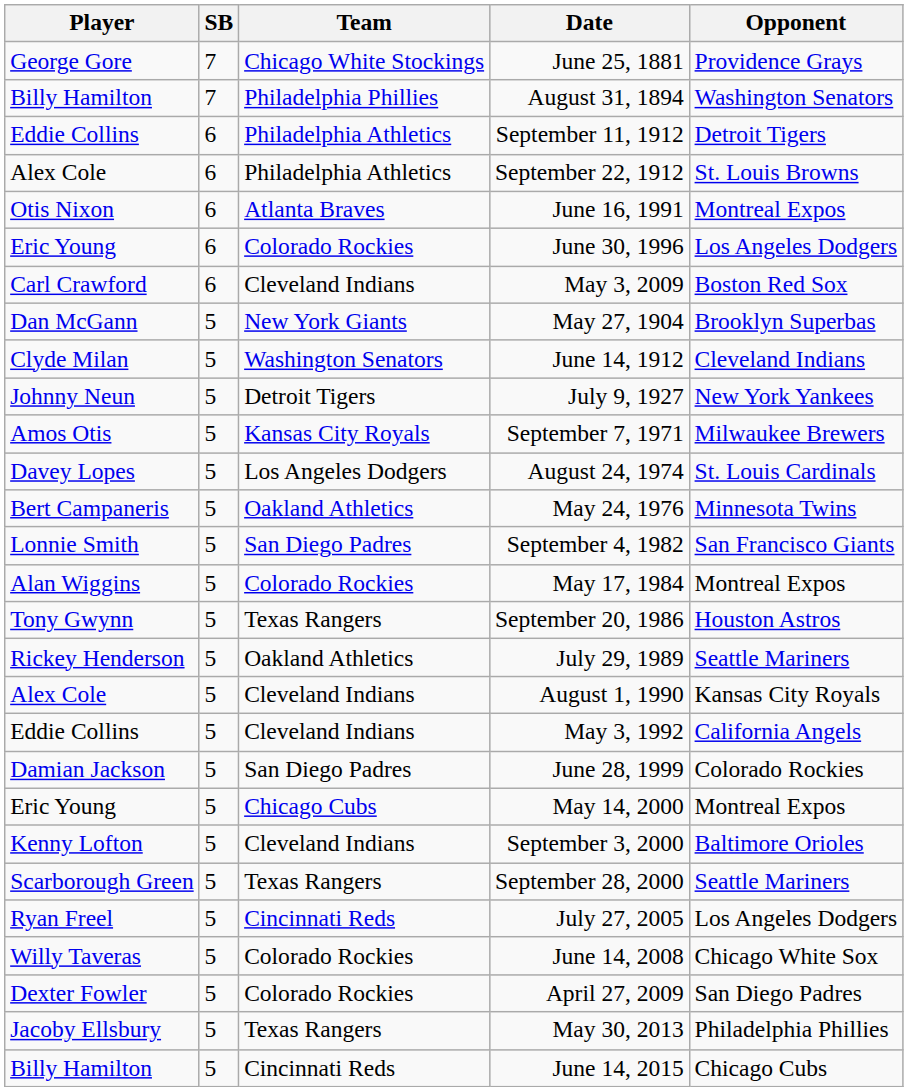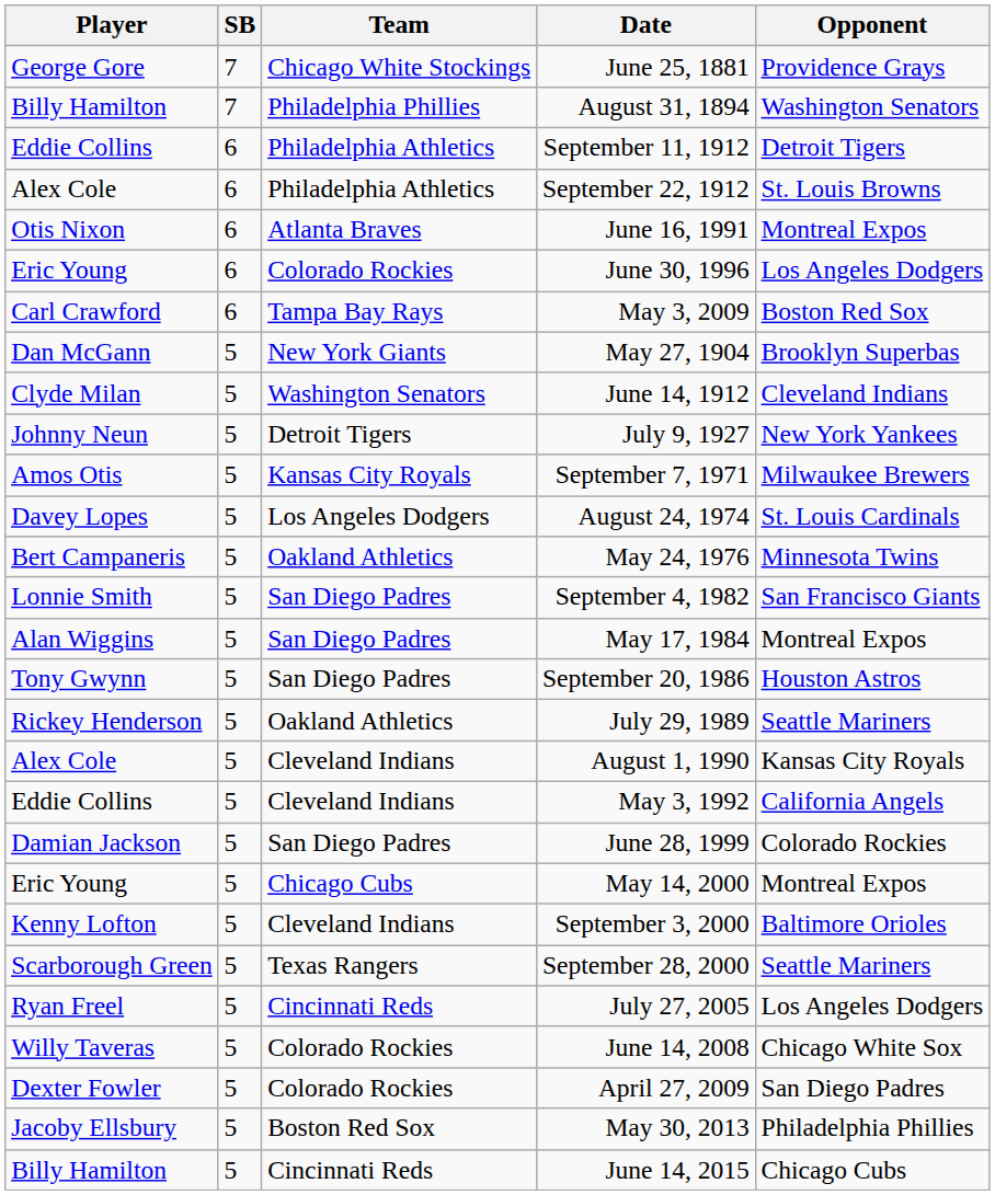May 3, 2009 | Team: Cleveland Indians -> Tampa Bay Rays
May 17, 1984 | Team: Colorado Rockies -> San Diego Padres
September 20, 1986 | Team: Texas Rangers -> San Diego Padres
May 30, 2013 | Team: Texas Rangers -> Boston Red Sox
